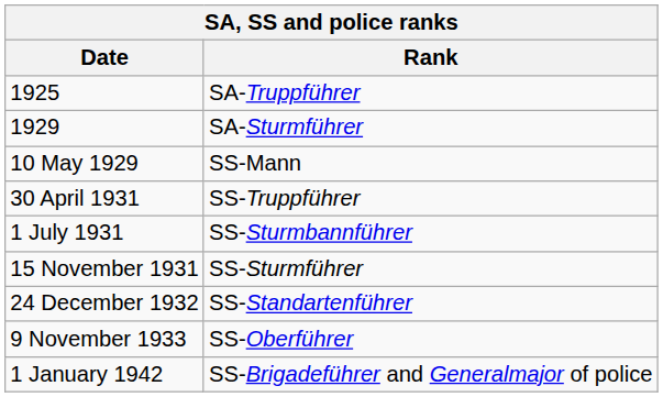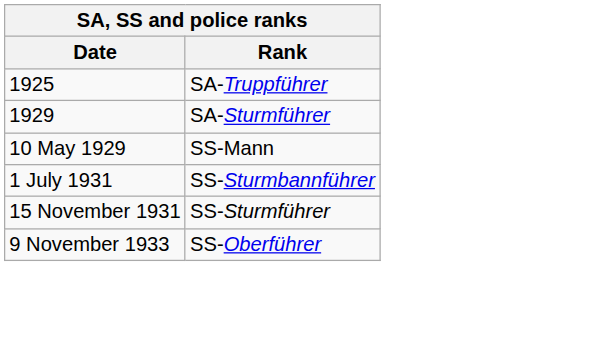- row: 30 April 1931 | SS-Truppführer
- row: 24 December 1932 | SS-Standartenführer
- row: 1 January 1942 | SS-Brigadeführer and Generalmajor of police
